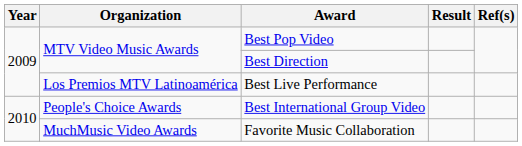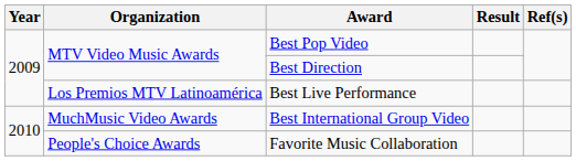Best International Group Video | Organization: People's Choice Awards -> MuchMusic Video Awards
Favorite Music Collaboration | Organization: MuchMusic Video Awards -> People's Choice Awards
